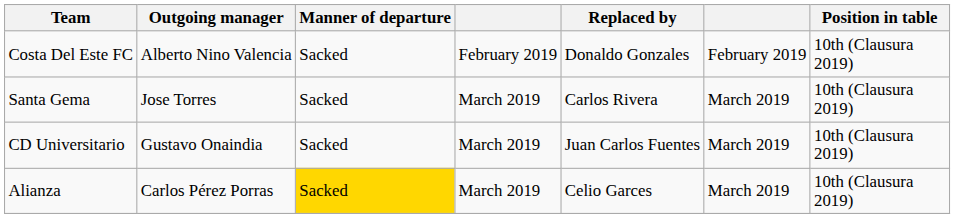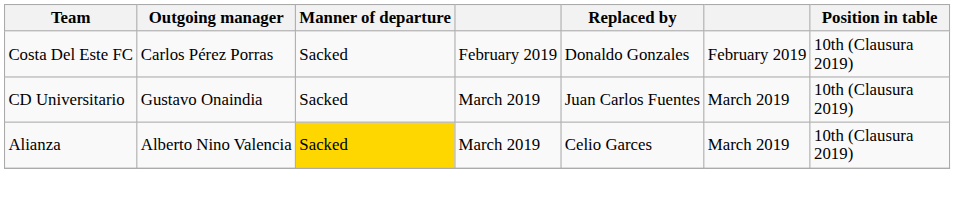Costa Del Este FC | Outgoing manager: Alberto Nino Valencia -> Carlos Pérez Porras
- row: Santa Gema | Jose Torres | Sacked | March 2019 | Carlos Rivera | March 2019 | 10th (Clausura 2019)
Alianza | Outgoing manager: Carlos Pérez Porras -> Alberto Nino Valencia
